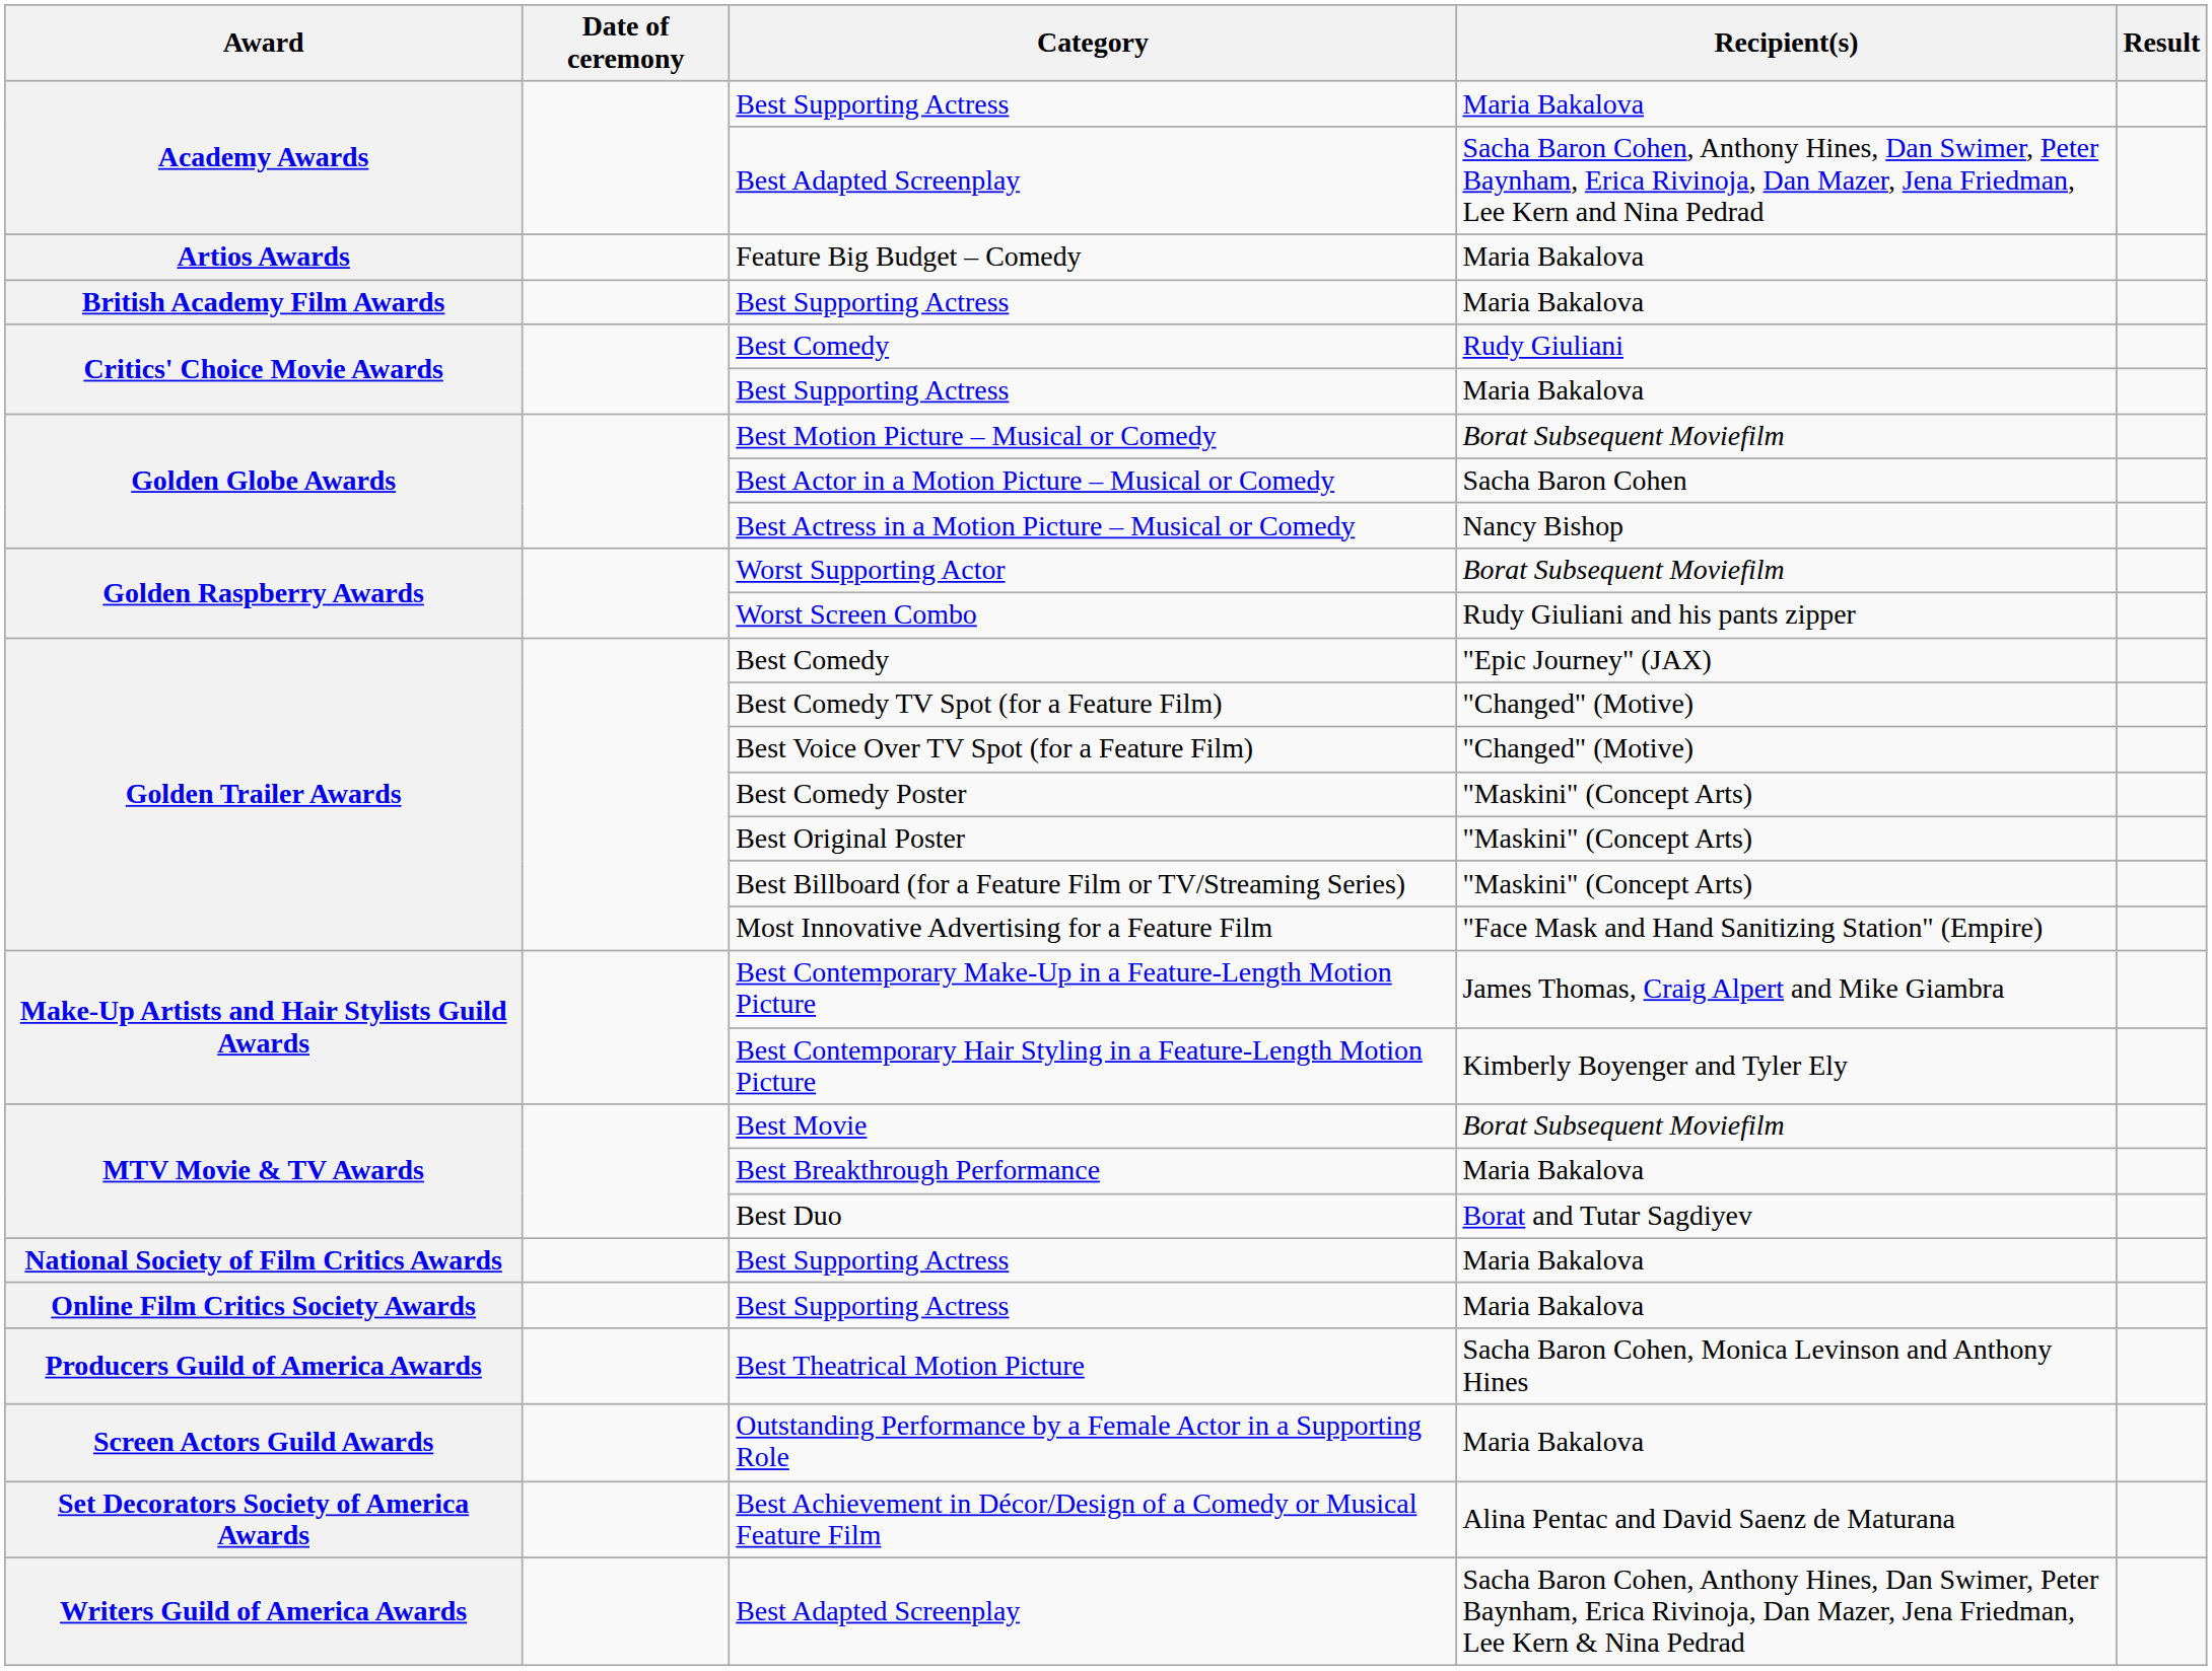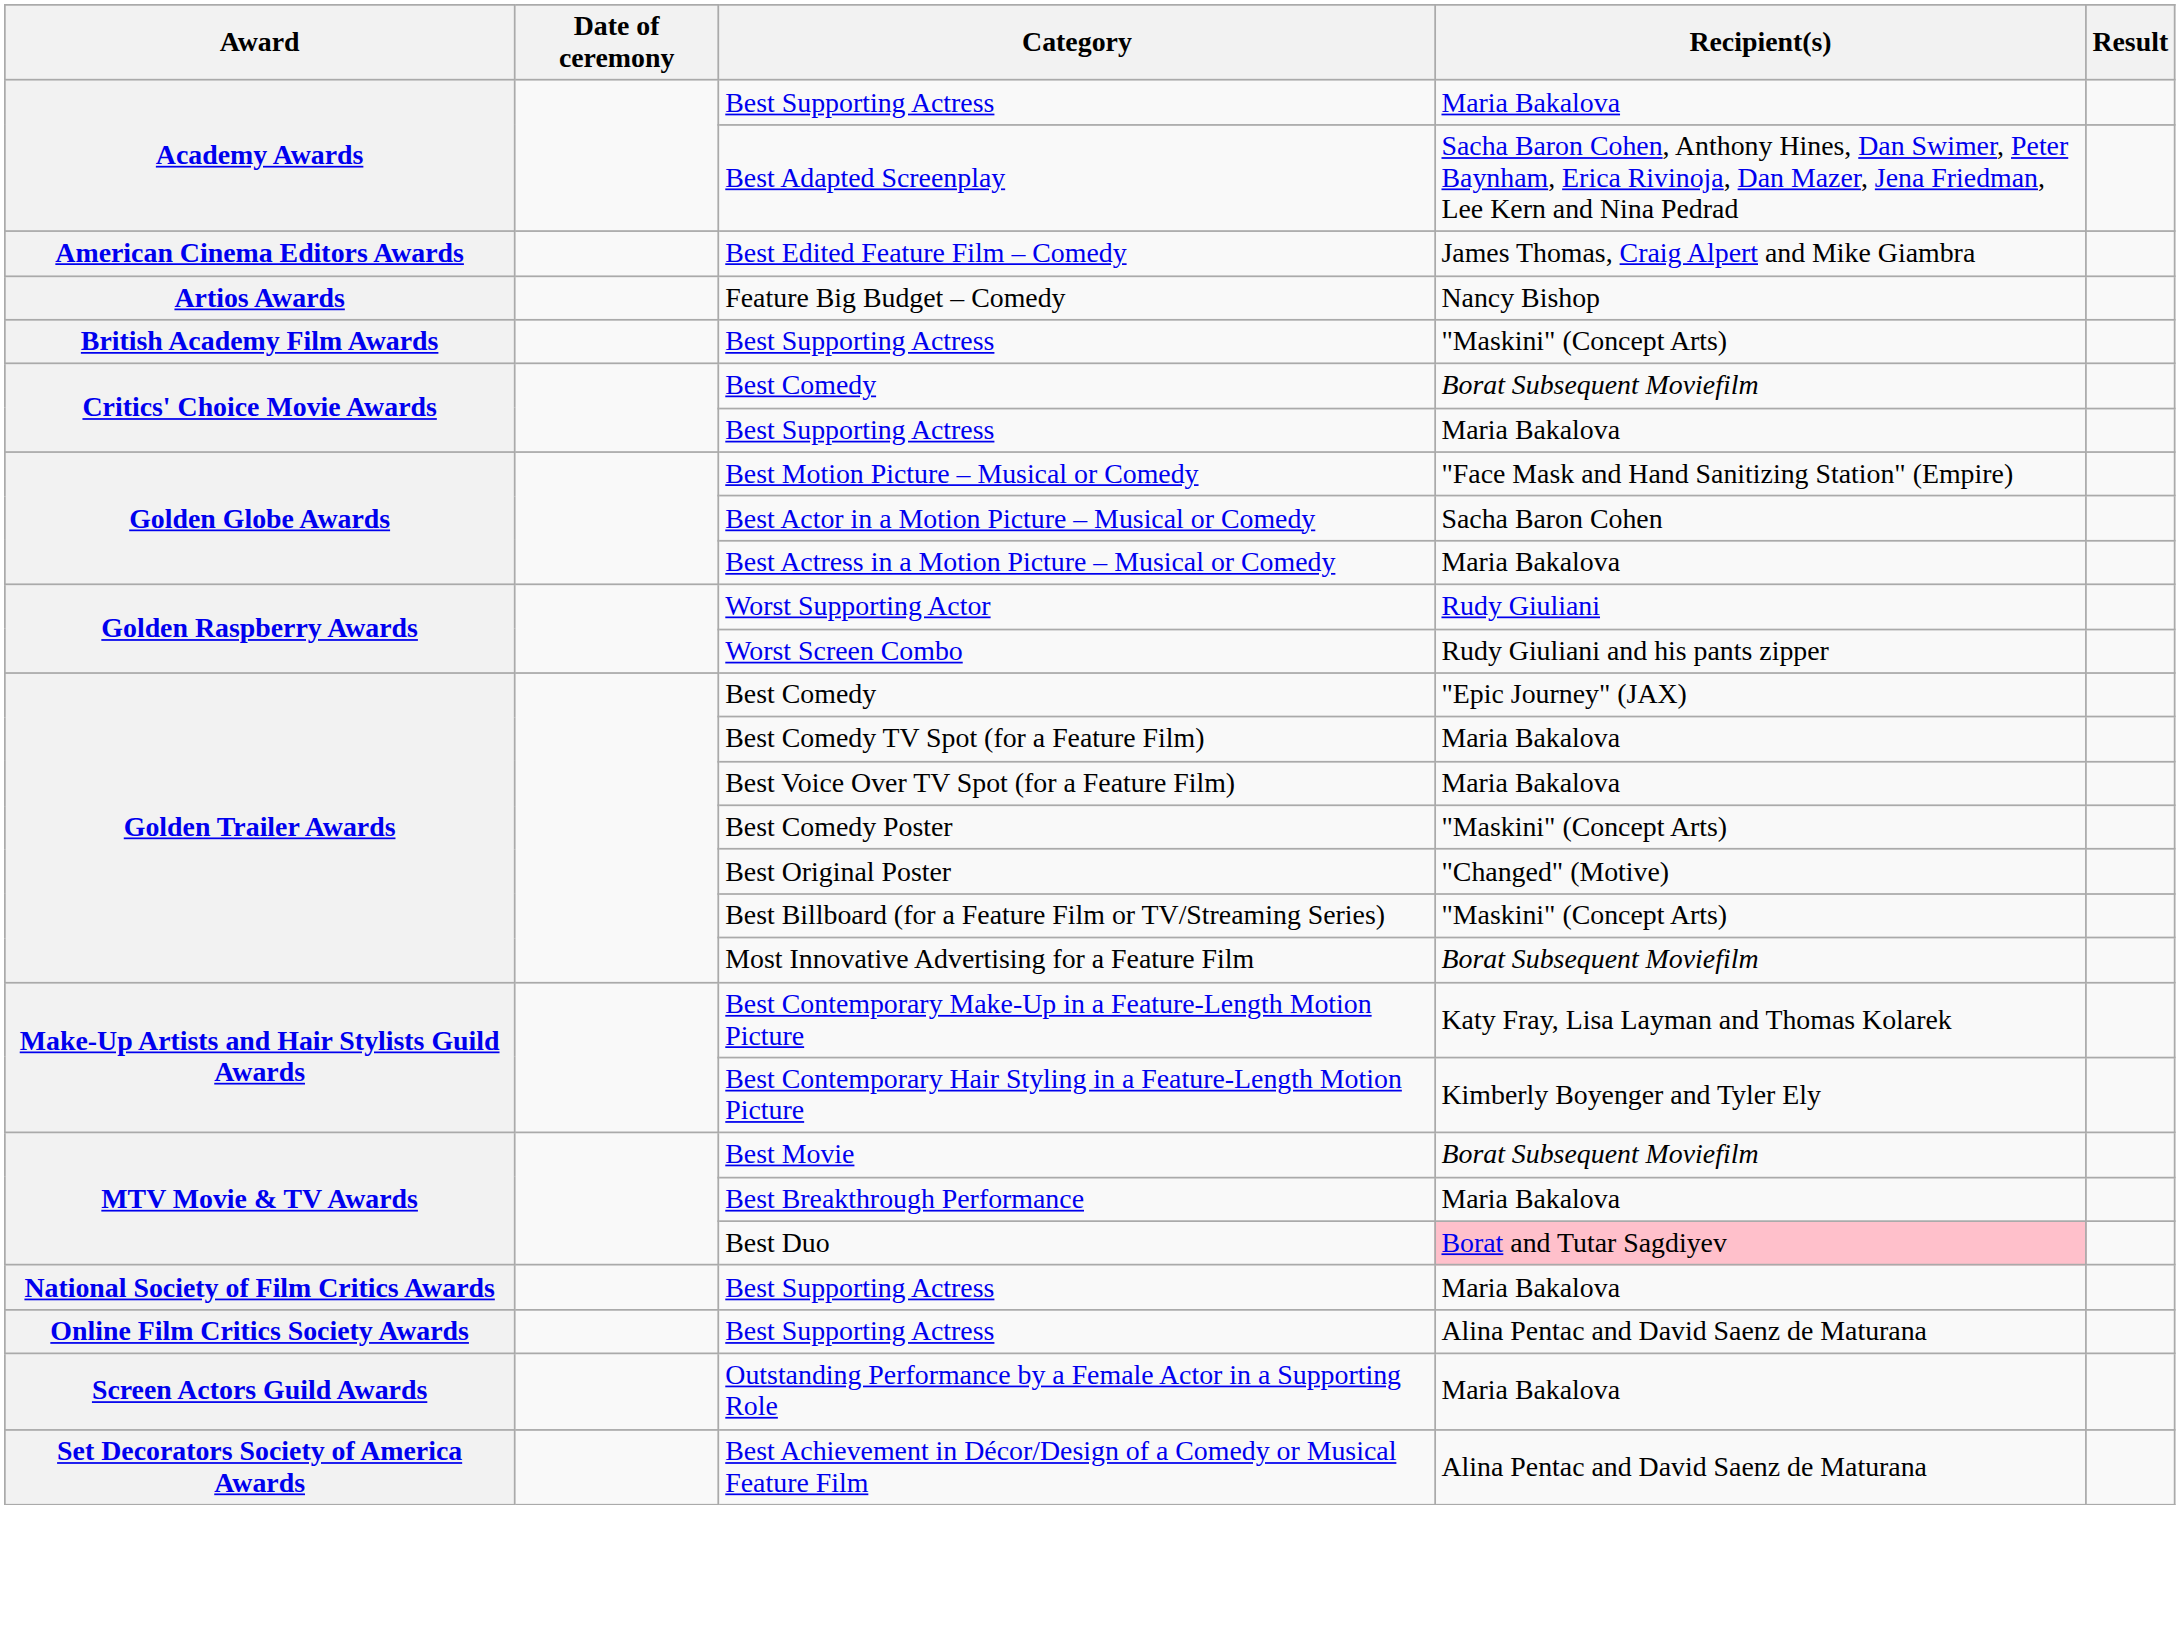+ row: American Cinema Editors Awards | Best Edited Feature Film – Comedy | James Thomas, Craig Alpert and Mike Giambra
Feature Big Budget – Comedy | Recipient(s): Maria Bakalova -> Nancy Bishop
British Academy Film Awards / Best Supporting Actress | Recipient(s): Maria Bakalova -> "Maskini" (Concept Arts)
Critics' Choice Movie Awards / Best Comedy | Recipient(s): Rudy Giuliani -> Borat Subsequent Moviefilm
Best Motion Picture – Musical or Comedy | Recipient(s): Borat Subsequent Moviefilm -> "Face Mask and Hand Sanitizing Station" (Empire)
Best Actress in a Motion Picture – Musical or Comedy | Recipient(s): Nancy Bishop -> Maria Bakalova
Worst Supporting Actor | Recipient(s): Borat Subsequent Moviefilm -> Rudy Giuliani
Best Comedy TV Spot (for a Feature Film) | Recipient(s): "Changed" (Motive) -> Maria Bakalova
Best Voice Over TV Spot (for a Feature Film) | Recipient(s): "Changed" (Motive) -> Maria Bakalova
Best Original Poster | Recipient(s): "Maskini" (Concept Arts) -> "Changed" (Motive)
Most Innovative Advertising for a Feature Film | Recipient(s): "Face Mask and Hand Sanitizing Station" (Empire) -> Borat Subsequent Moviefilm
Best Contemporary Make-Up in a Feature-Length Motion Picture | Recipient(s): James Thomas, Craig Alpert and Mike Giambra -> Katy Fray, Lisa Layman and Thomas Kolarek
Best Duo | Recipient(s): no background -> pink background
Online Film Critics Society Awards / Best Supporting Actress | Recipient(s): Maria Bakalova -> Alina Pentac and David Saenz de Maturana
- row: Producers Guild of America Awards | Best Theatrical Motion Picture | Sacha Baron Cohen, Monica Levinson and Anthony Hines
- row: Writers Guild of America Awards | Best Adapted Screenplay | Sacha Baron Cohen, Anthony Hines, Dan Swimer, Peter Baynham, Erica Rivinoja, Dan Mazer, Jena Friedman, Lee Kern & Nina Pedrad
